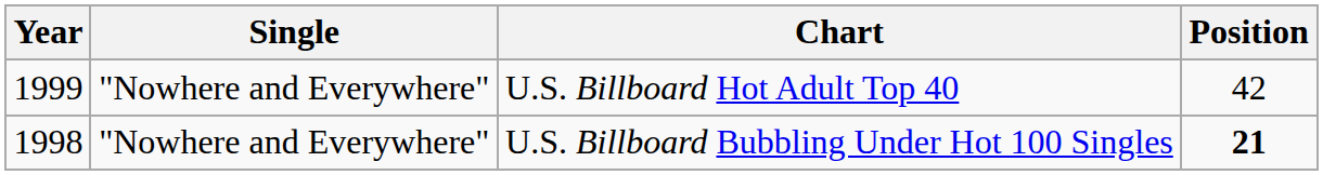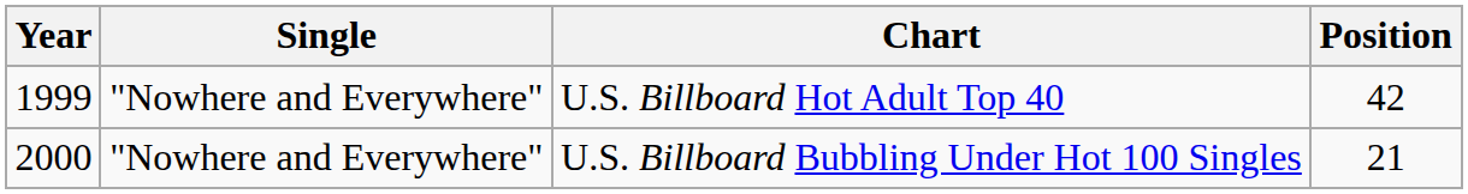U.S. Billboard Bubbling Under Hot 100 Singles | Year: 1998 -> 2000
U.S. Billboard Bubbling Under Hot 100 Singles | Position: bold -> normal
